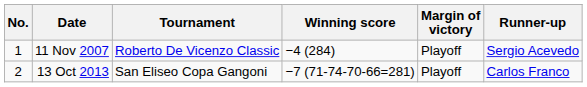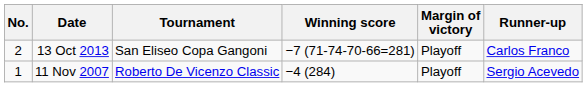rows swapped: 11 Nov 2007 <-> 13 Oct 2013
